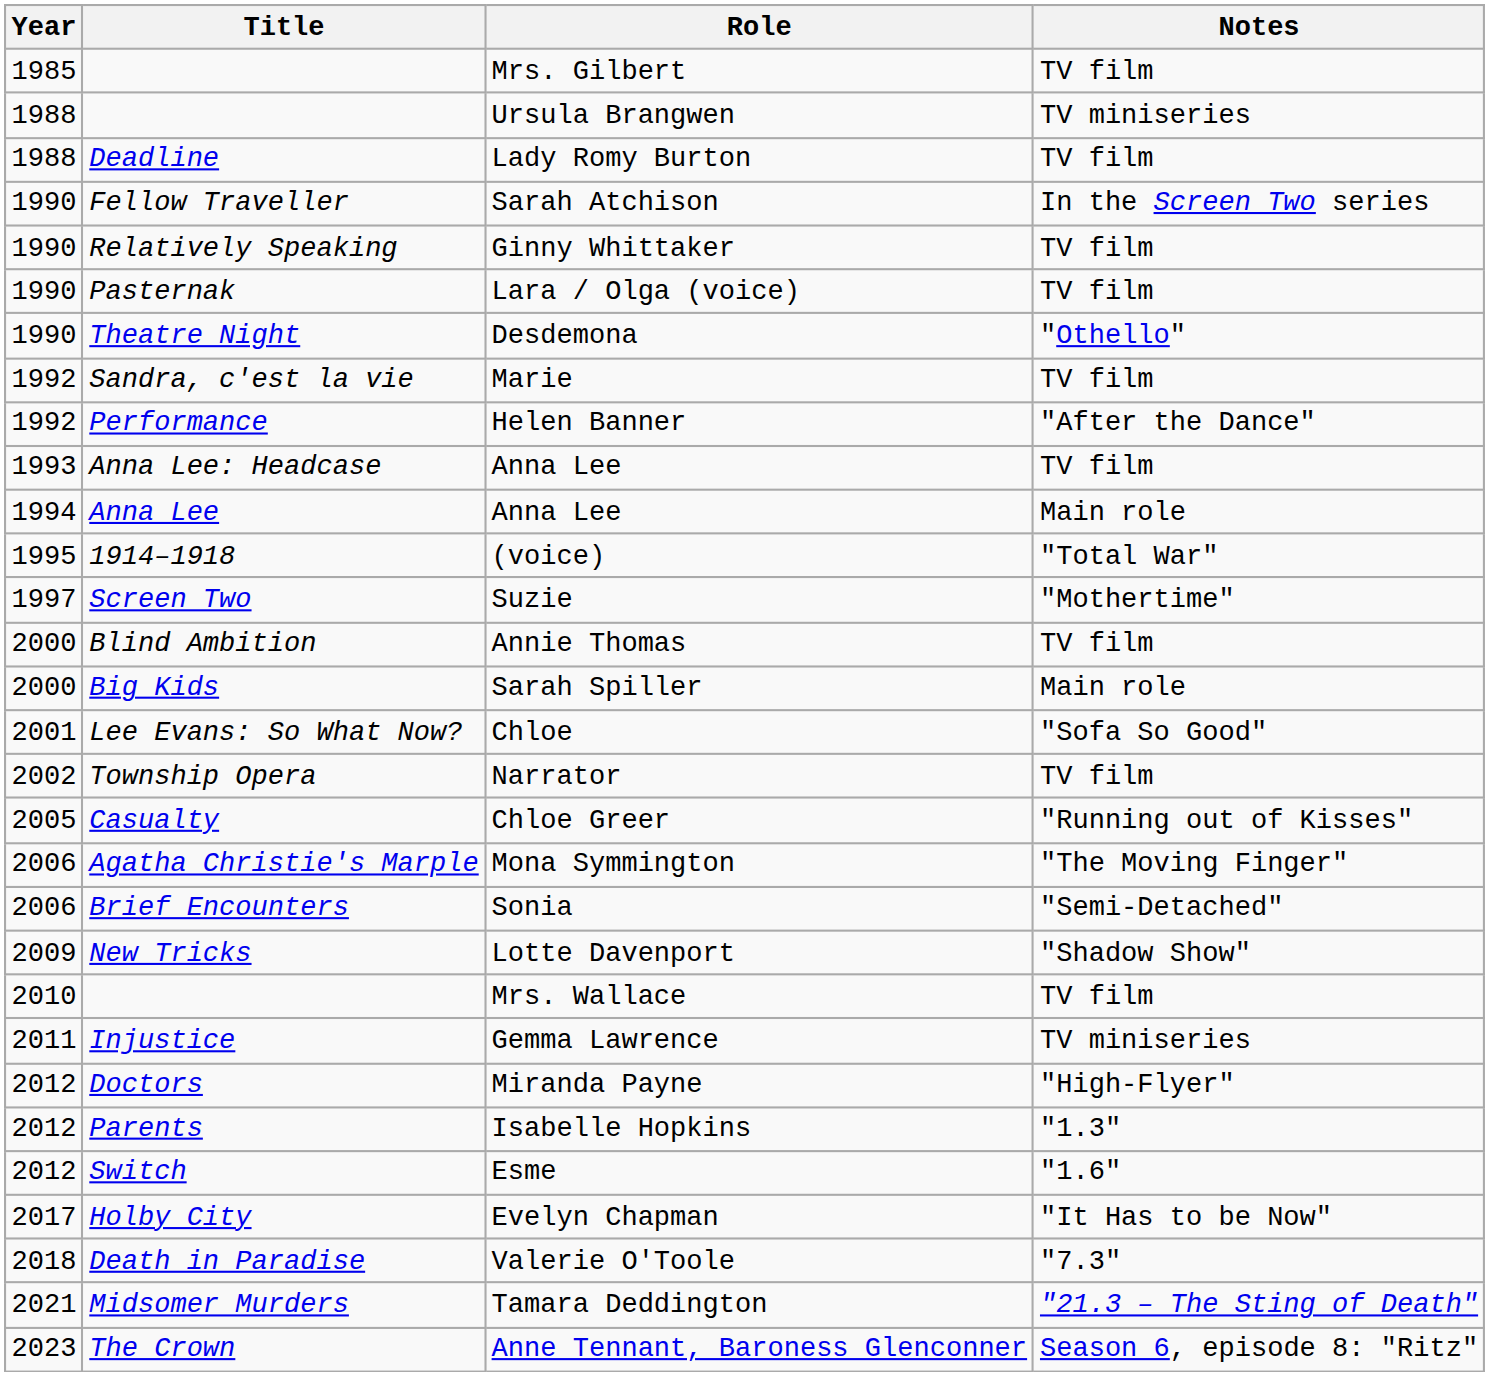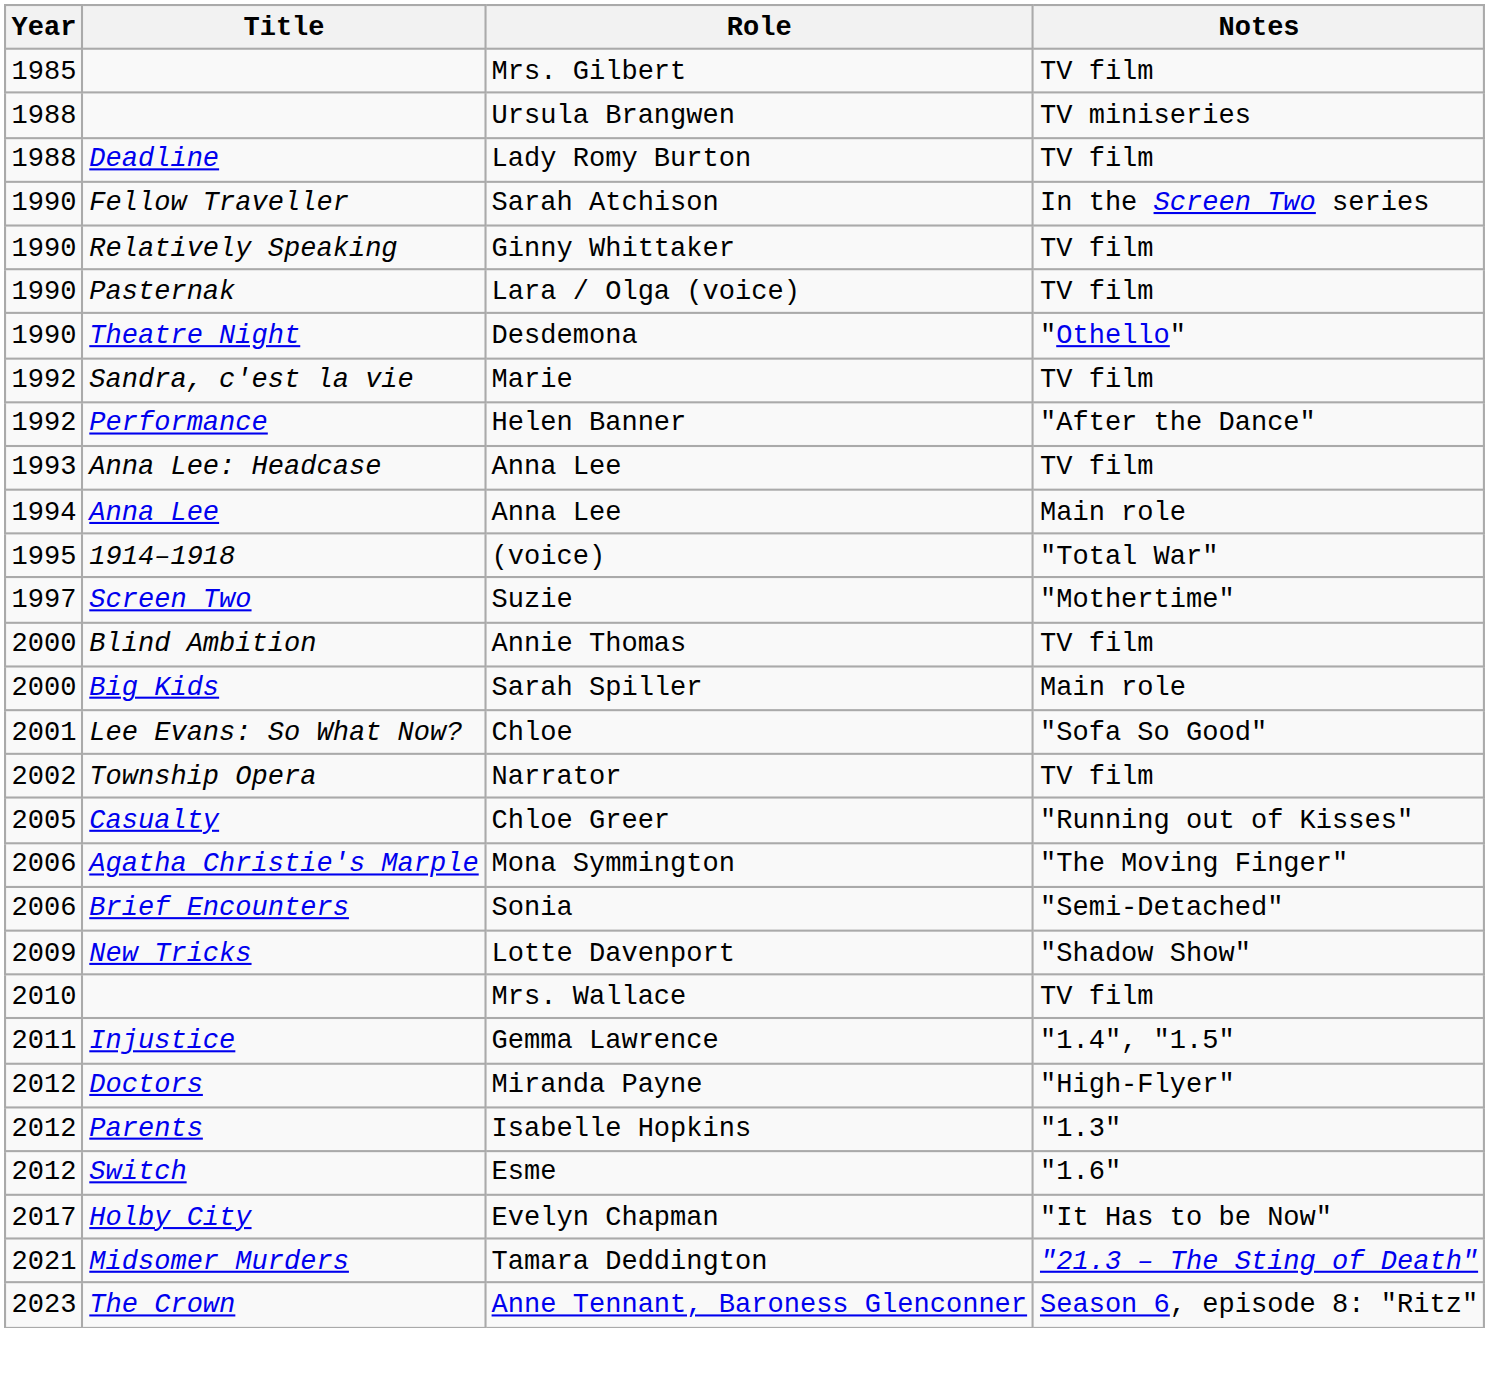Gemma Lawrence | Notes: TV miniseries -> "1.4", "1.5"
- row: 2018 | Death in Paradise | Valerie O'Toole | "7.3"
